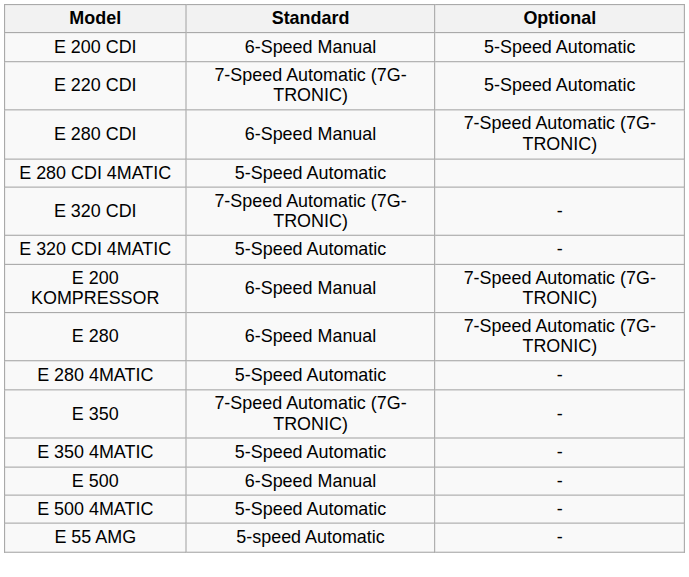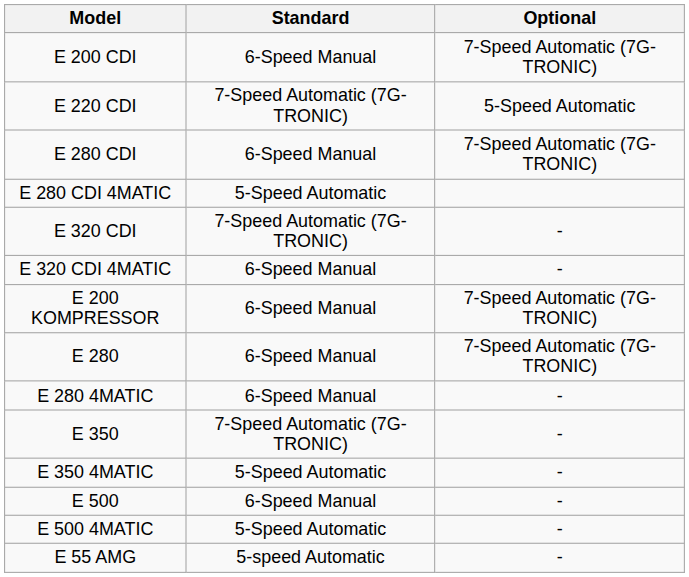E 200 CDI | Optional: 5-Speed Automatic -> 7-Speed Automatic (7G-TRONIC)
E 320 CDI 4MATIC | Standard: 5-Speed Automatic -> 6-Speed Manual
E 280 4MATIC | Standard: 5-Speed Automatic -> 6-Speed Manual
